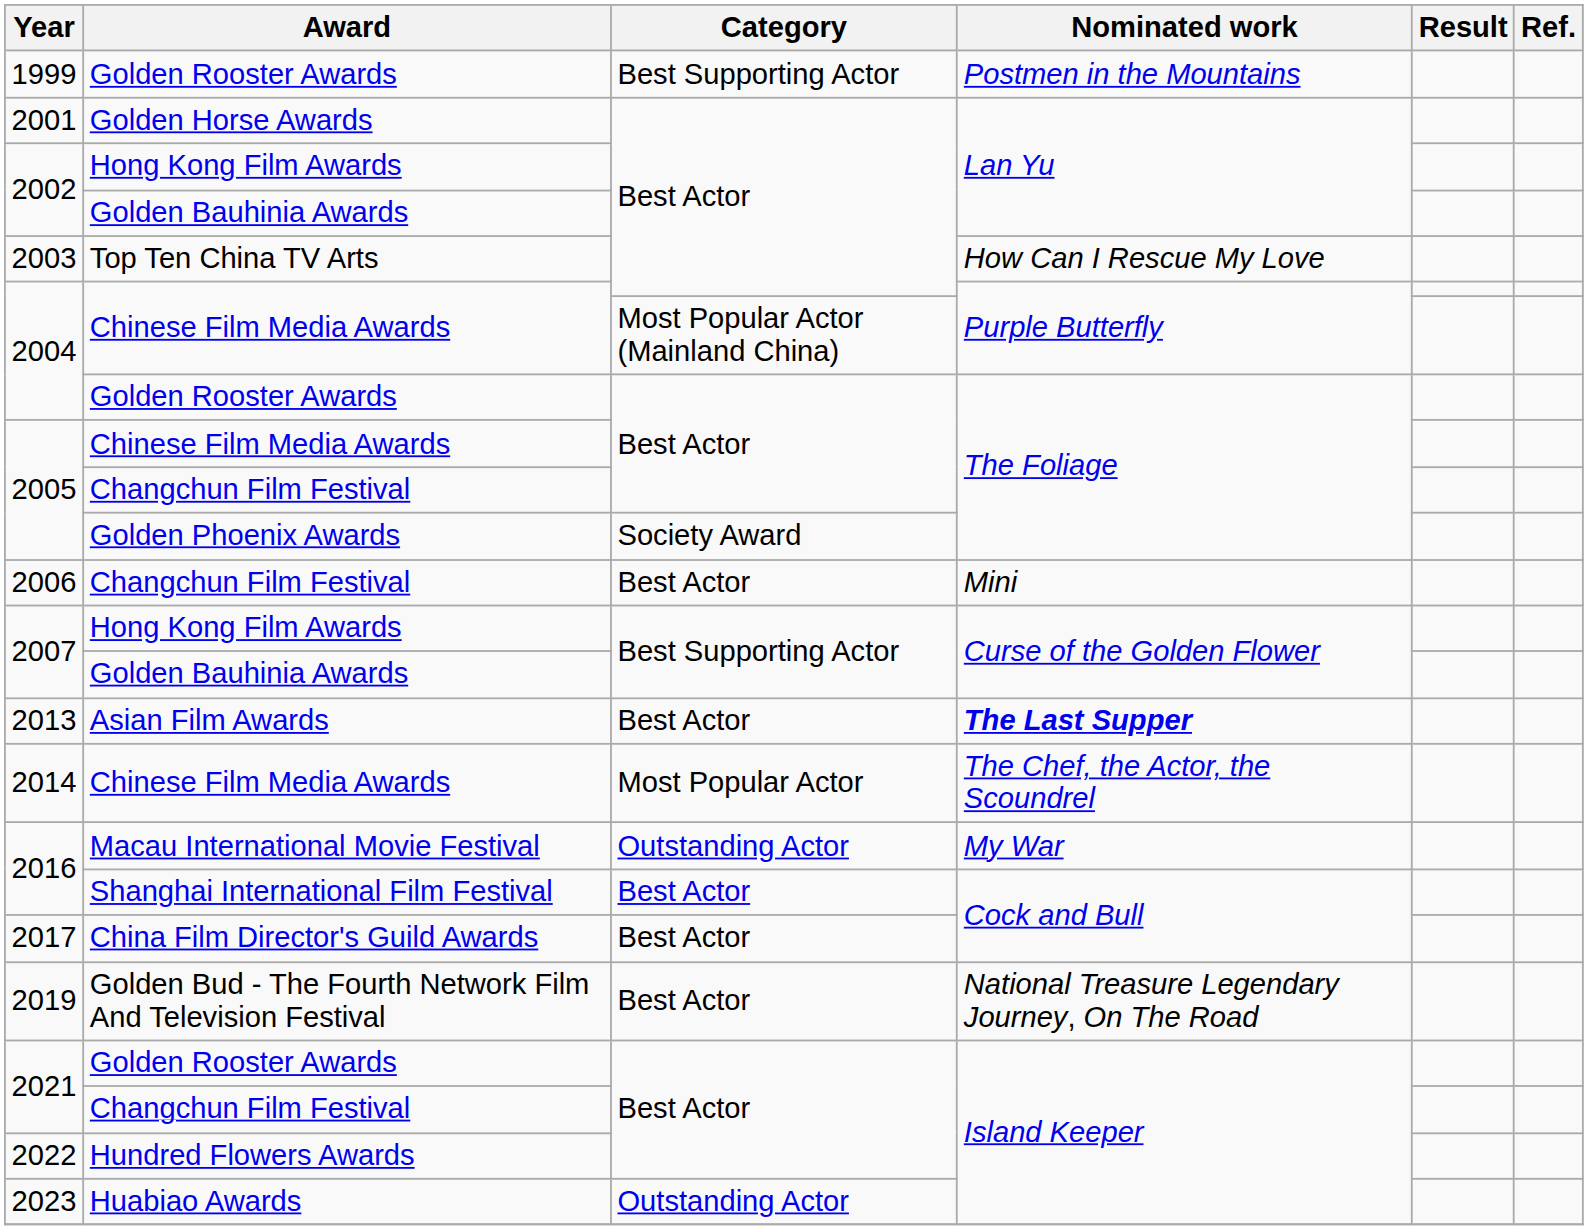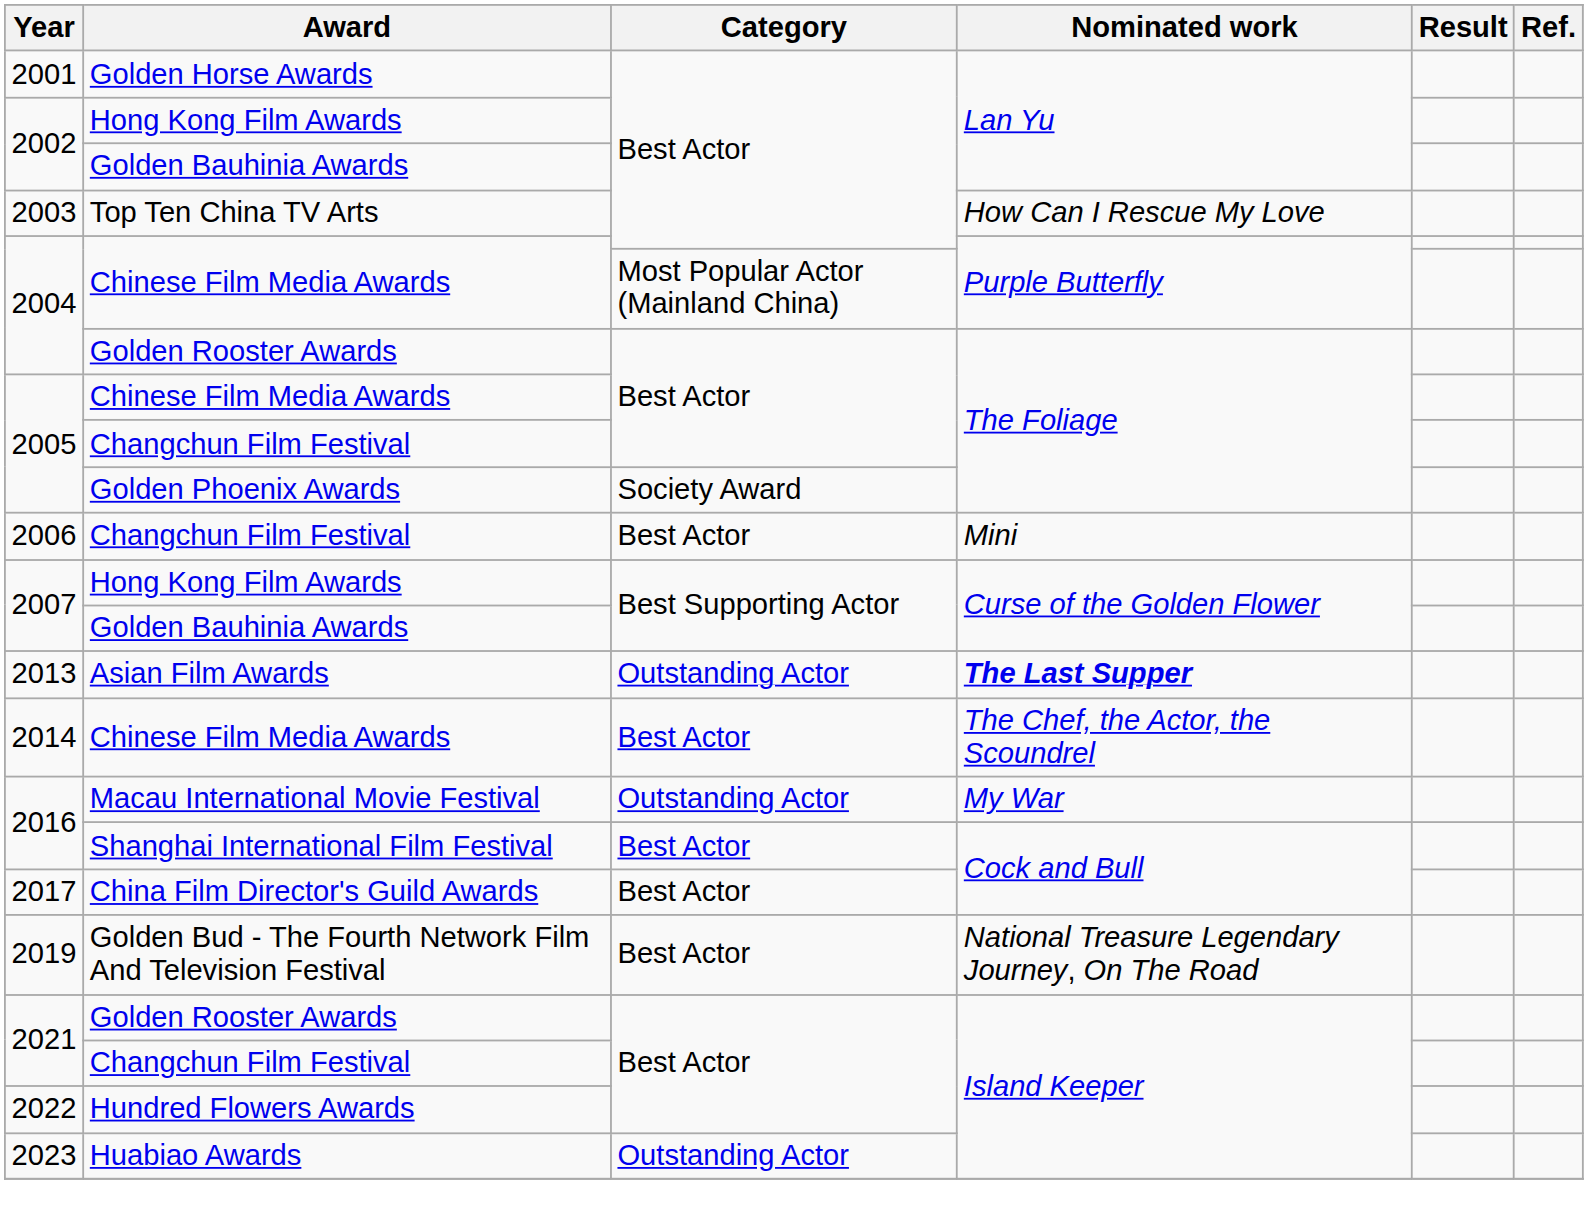- row: 1999 | Golden Rooster Awards | Best Supporting Actor | Postmen in the Mountains
2013 | Category: Best Actor -> Outstanding Actor
2014 | Category: Most Popular Actor -> Best Actor
